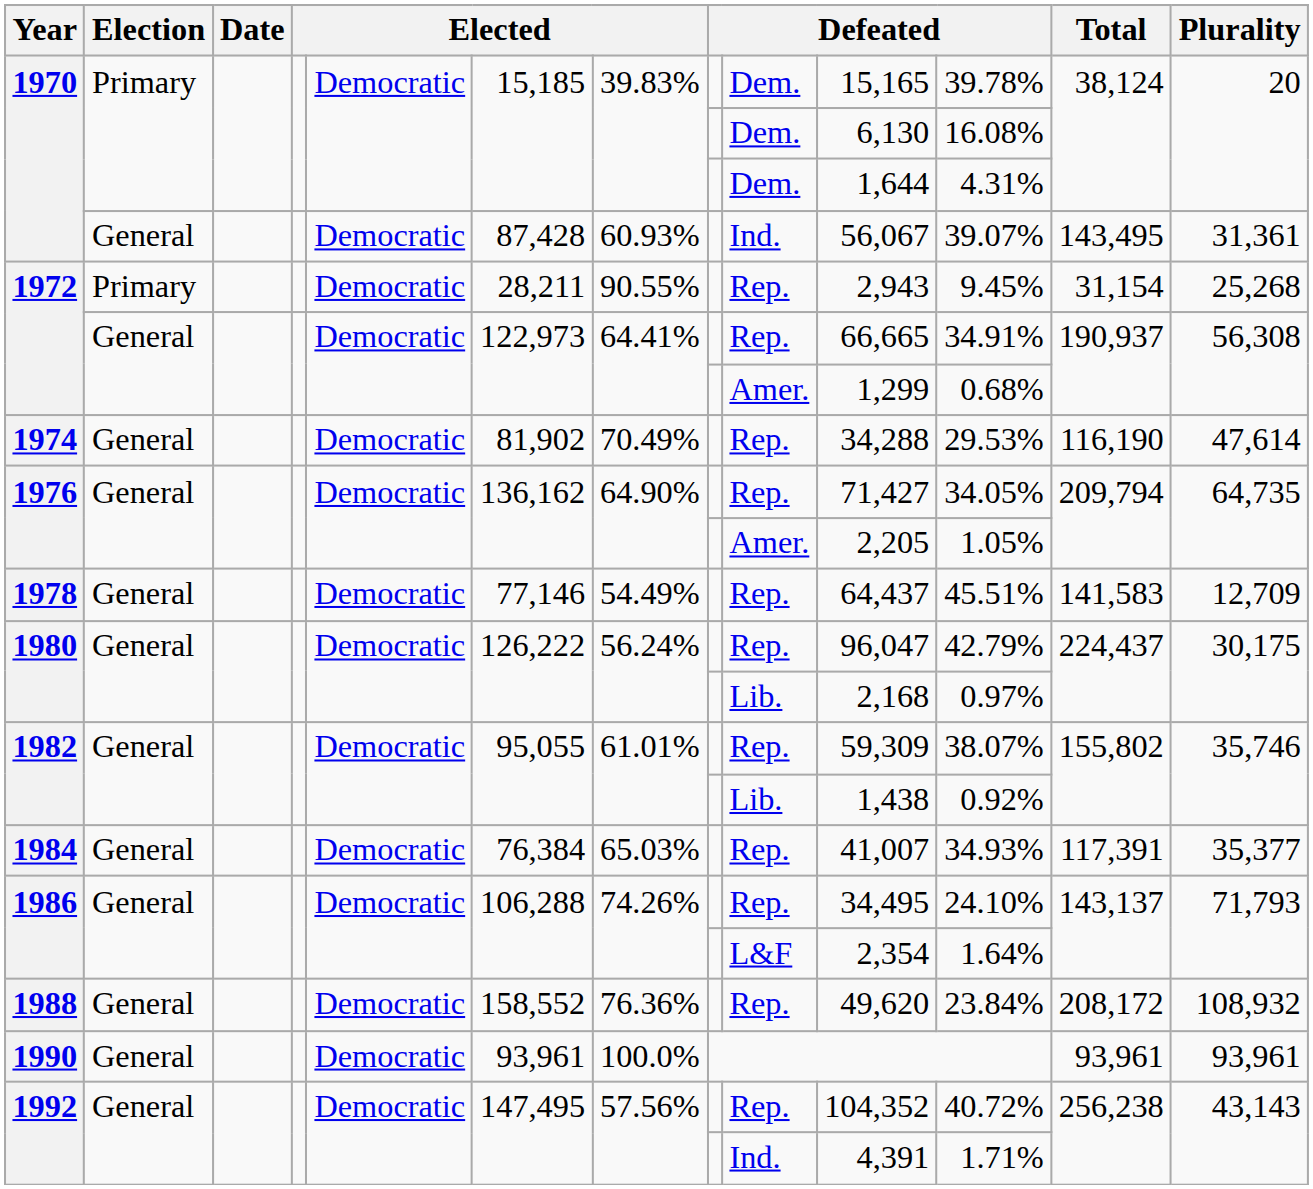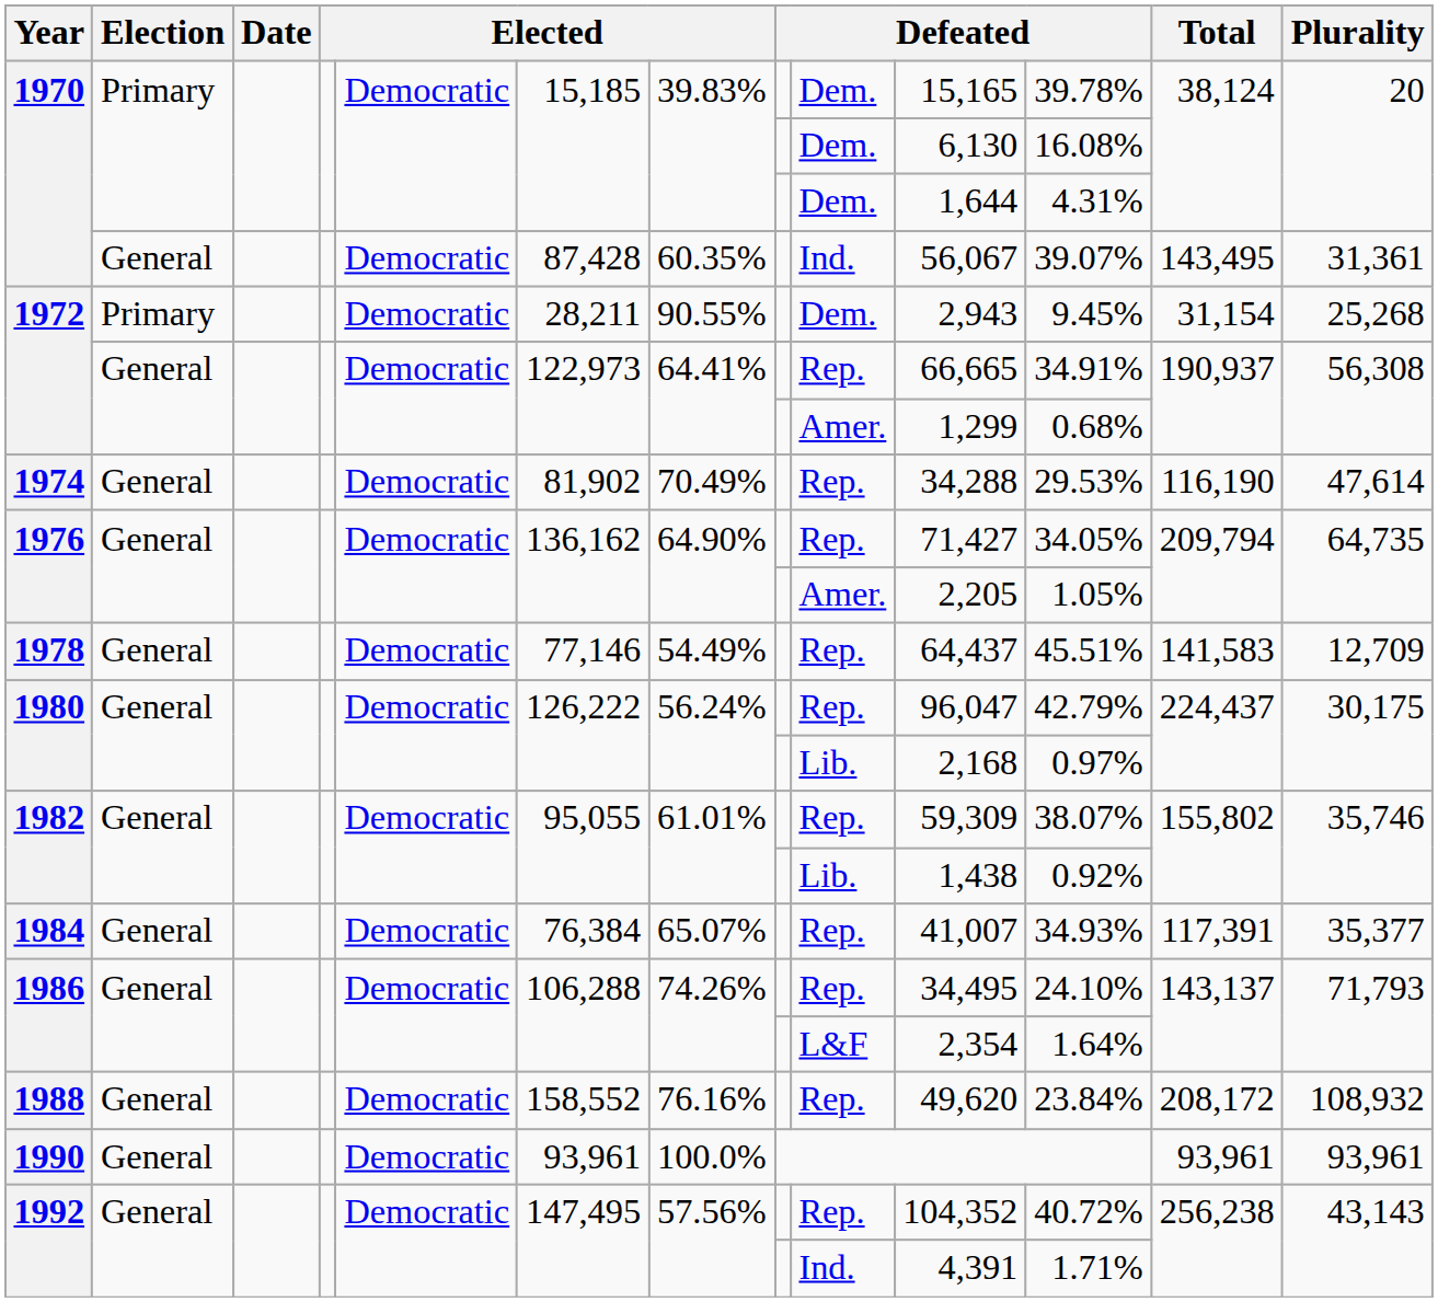1970 / General | column 7: 60.93% -> 60.35%
1972 / Primary | column 9: Rep. -> Dem.
1984 | column 7: 65.03% -> 65.07%
1988 | column 7: 76.36% -> 76.16%
